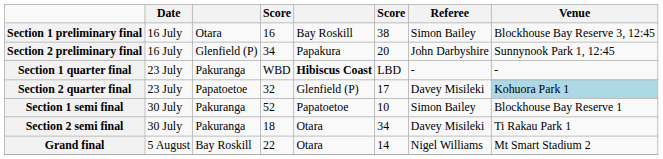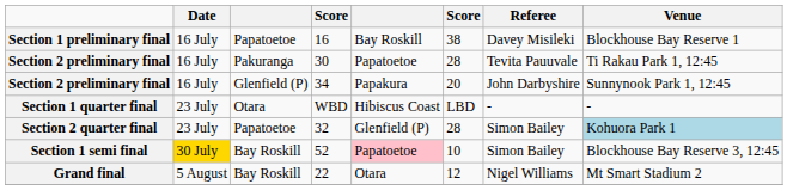16 | column 3: Otara -> Papatoetoe
16 | Referee: Simon Bailey -> Davey Misileki
16 | Venue: Blockhouse Bay Reserve 3, 12:45 -> Blockhouse Bay Reserve 1
+ row: Section 2 preliminary final | 16 July | Pakuranga | 30 | Papatoetoe | 28 | Tevita Pauuvale | Ti Rakau Park 1, 12:45
WBD | column 3: Pakuranga -> Otara
WBD | column 5: bold -> normal
32 | column 6: 17 -> 28
32 | Referee: Davey Misileki -> Simon Bailey
52 | Date: no background -> gold background
52 | column 3: Pakuranga -> Bay Roskill
52 | column 5: no background -> pink background
52 | Venue: Blockhouse Bay Reserve 1 -> Blockhouse Bay Reserve 3, 12:45
- row: Section 2 semi final | 30 July | Pakuranga | 18 | Otara | 34 | Davey Misileki | Ti Rakau Park 1
22 | column 6: 14 -> 12
